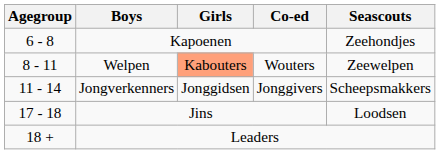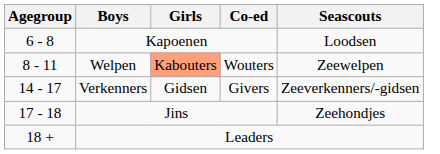Kapoenen | Seascouts: Zeehondjes -> Loodsen
- row: 11 - 14 | Jongverkenners | Jonggidsen | Jonggivers | Scheepsmakkers
+ row: 14 - 17 | Verkenners | Gidsen | Givers | Zeeverkenners/-gidsen
Jins | Seascouts: Loodsen -> Zeehondjes
